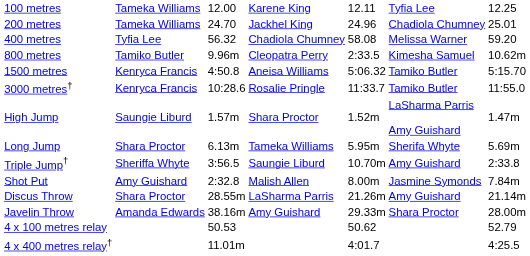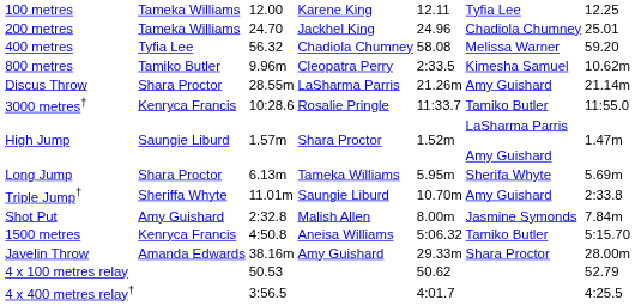rows swapped: 1500 metres <-> Discus Throw
Triple Jump† | column 3: 3:56.5 -> 11.01m
4 x 400 metres relay† | column 3: 11.01m -> 3:56.5
